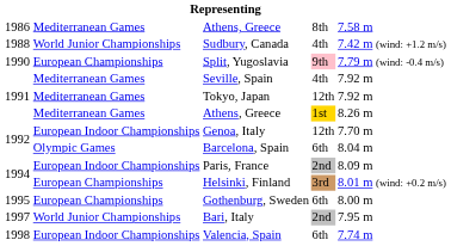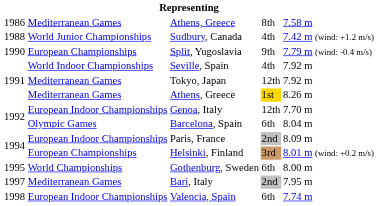Split, Yugoslavia | column 4: pink background -> no background
Seville, Spain | column 2: Mediterranean Games -> World Indoor Championships
Gothenburg, Sweden | column 2: European Championships -> World Championships
Bari, Italy | column 2: World Junior Championships -> Mediterranean Games
